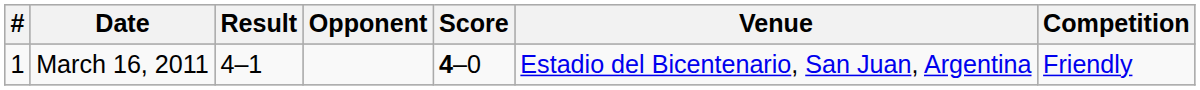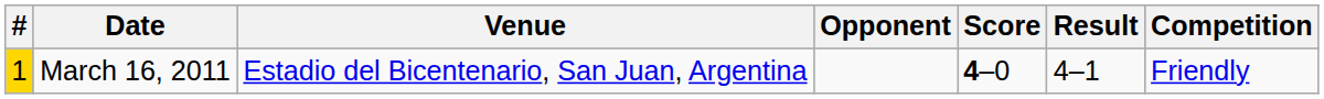columns swapped: Venue <-> Result
March 16, 2011 | #: no background -> gold background
